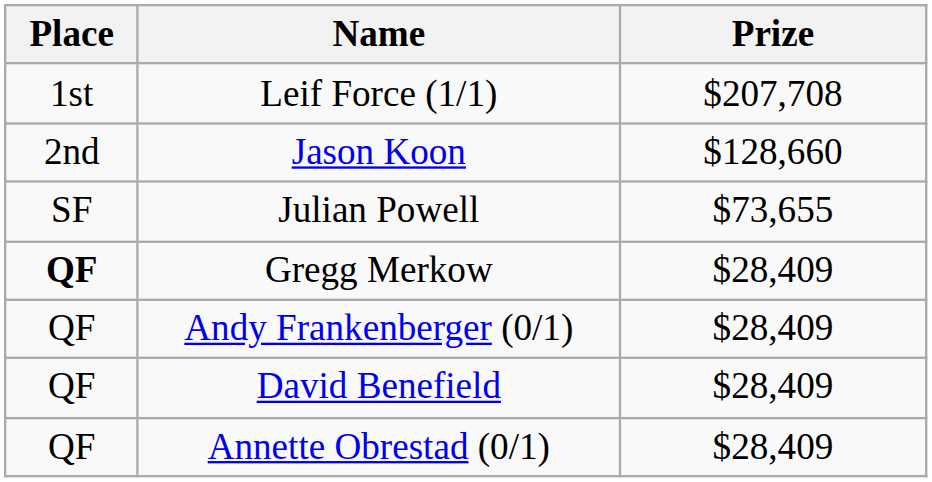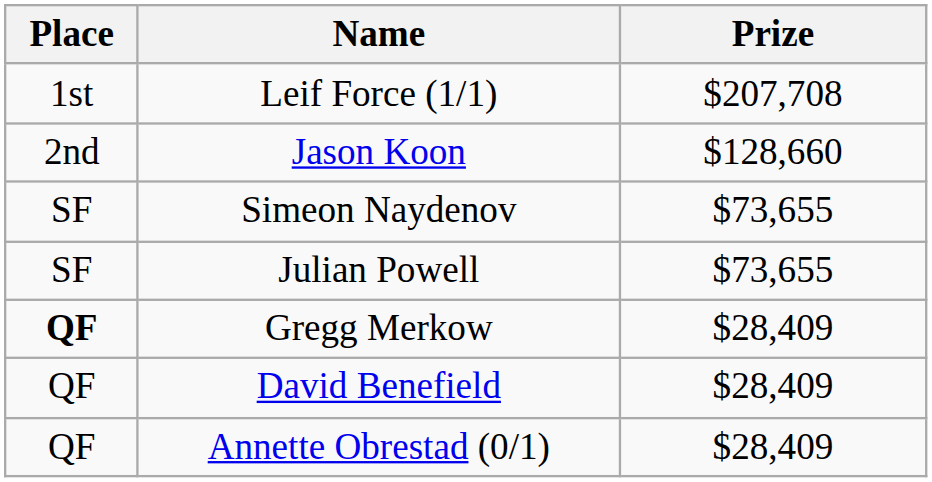+ row: SF | Simeon Naydenov | $73,655
- row: QF | Andy Frankenberger (0/1) | $28,409
